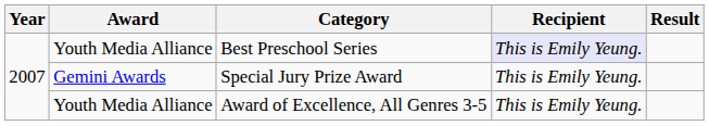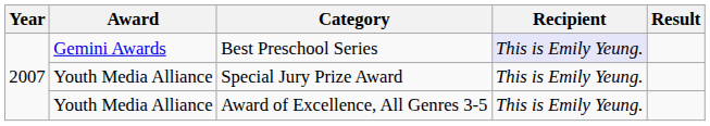Best Preschool Series | Award: Youth Media Alliance -> Gemini Awards
Special Jury Prize Award | Award: Gemini Awards -> Youth Media Alliance
